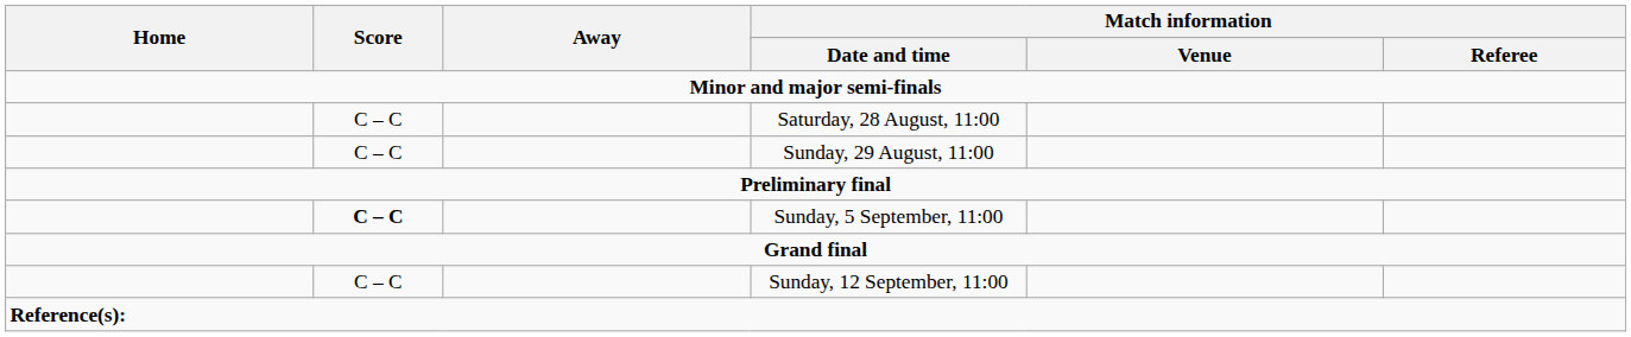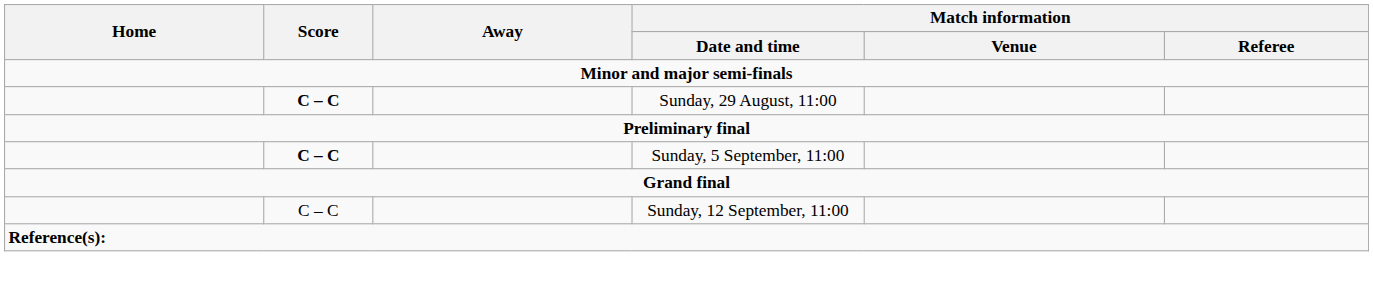- row: C – C | Saturday, 28 August, 11:00
Sunday, 29 August, 11:00 | Score: normal -> bold
